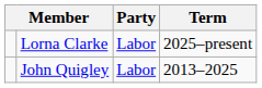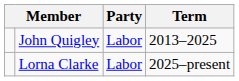rows swapped: John Quigley <-> Lorna Clarke
